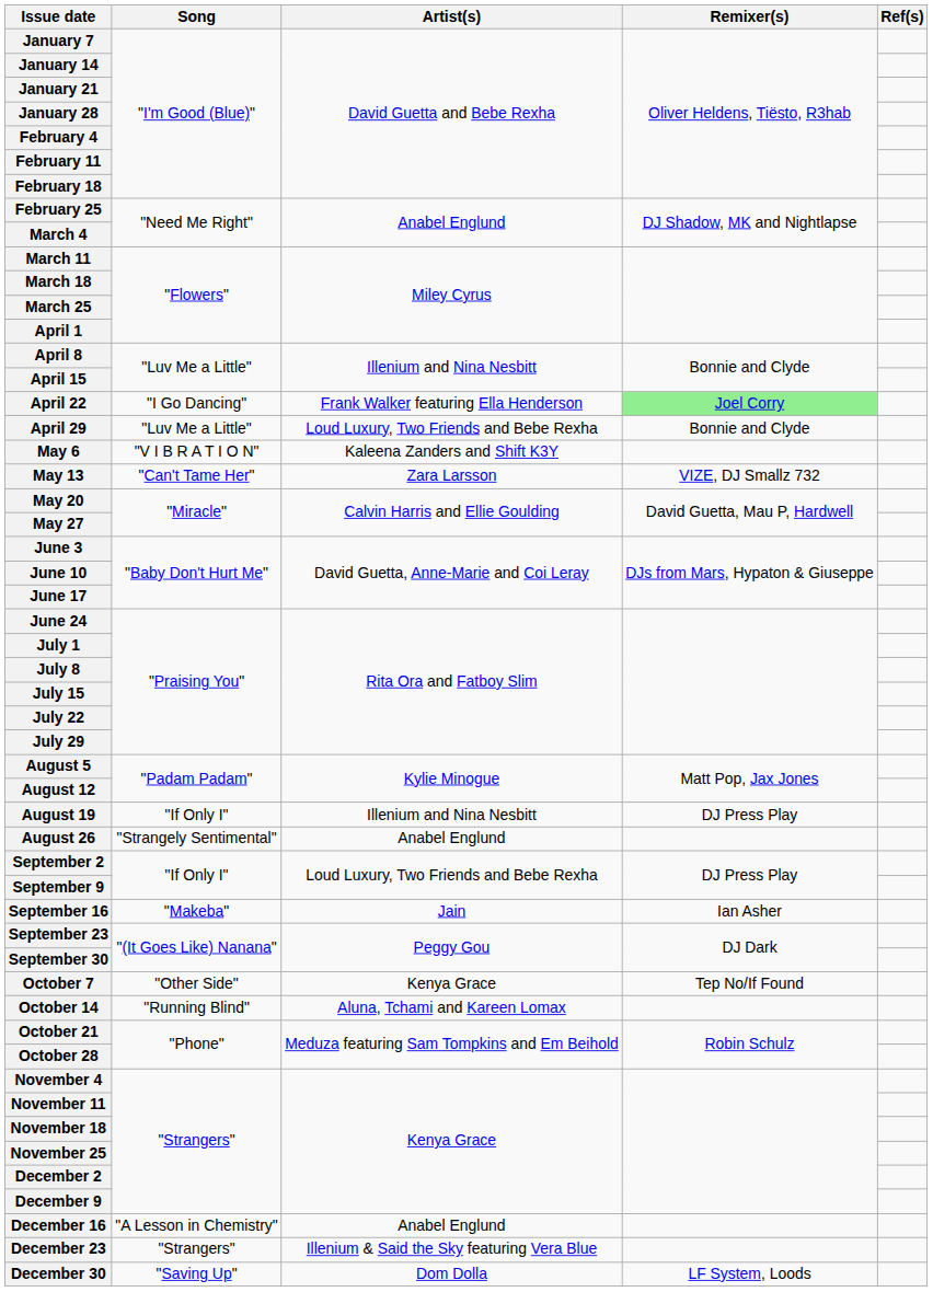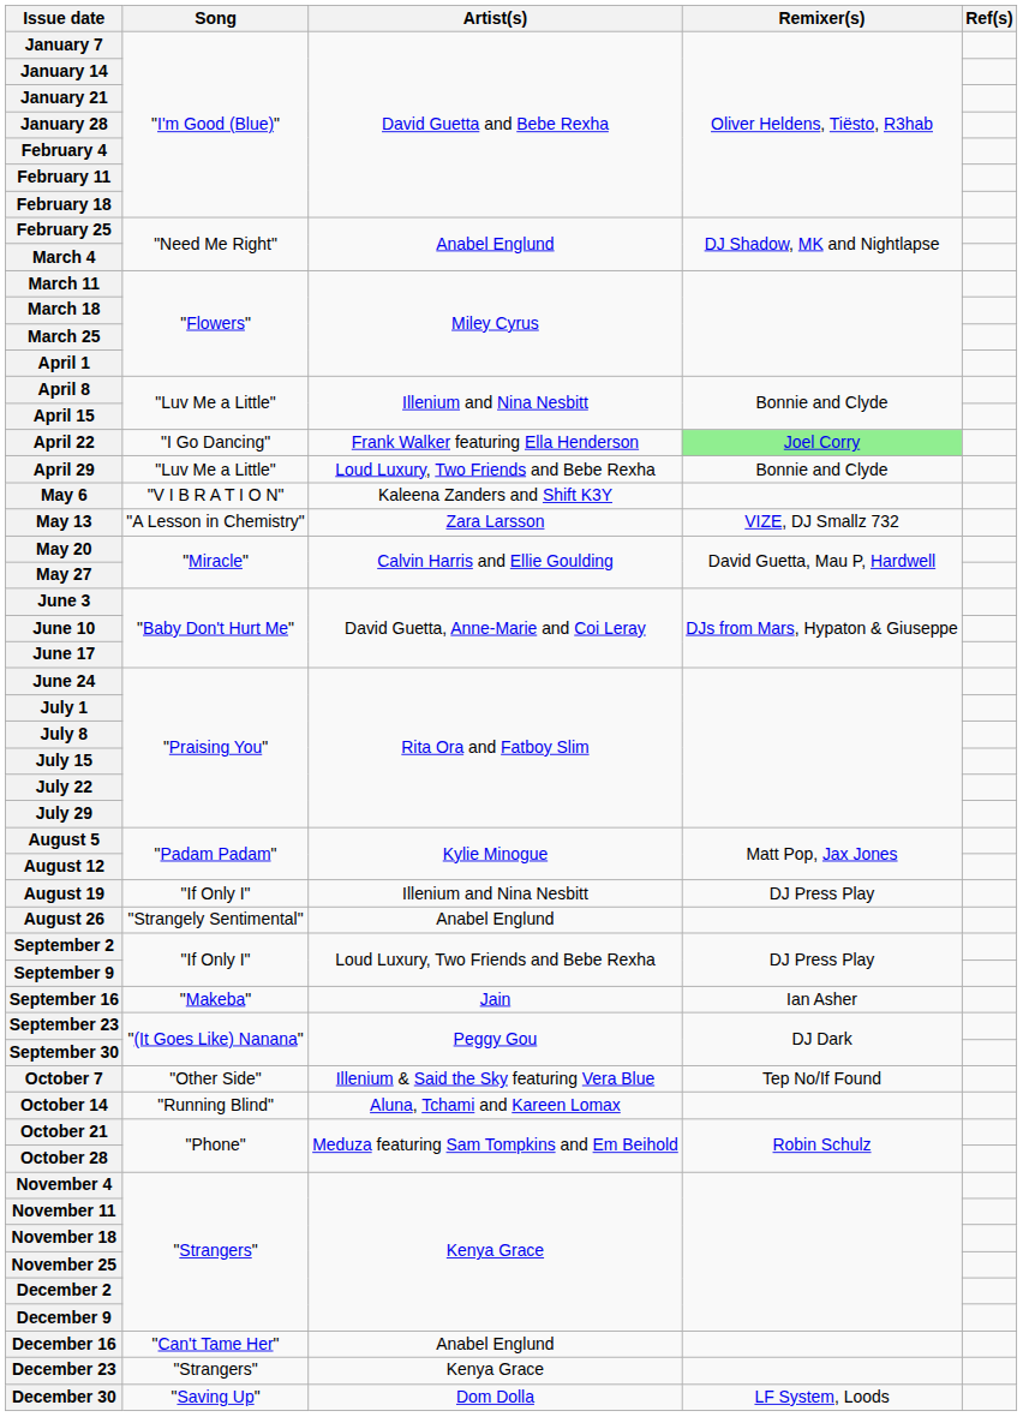May 13 | Song: "Can't Tame Her" -> "A Lesson in Chemistry"
October 7 | Artist(s): Kenya Grace -> Illenium & Said the Sky featuring Vera Blue
December 16 | Song: "A Lesson in Chemistry" -> "Can't Tame Her"
December 23 | Artist(s): Illenium & Said the Sky featuring Vera Blue -> Kenya Grace
